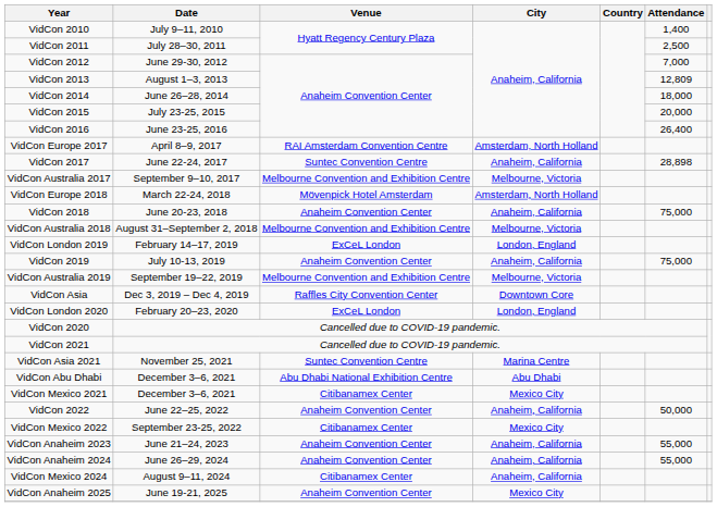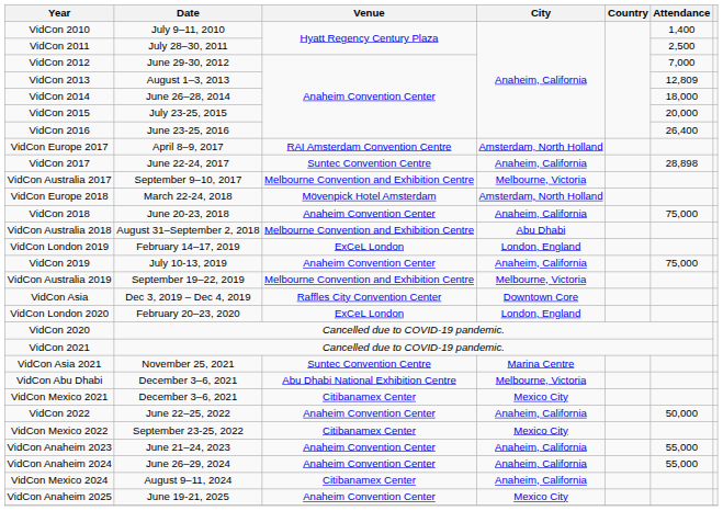VidCon Australia 2018 | City: Melbourne, Victoria -> Abu Dhabi
VidCon Abu Dhabi | City: Abu Dhabi -> Melbourne, Victoria
